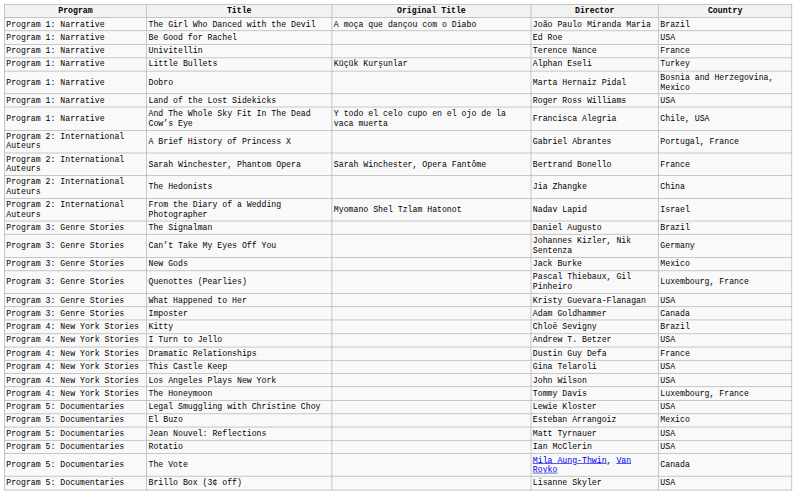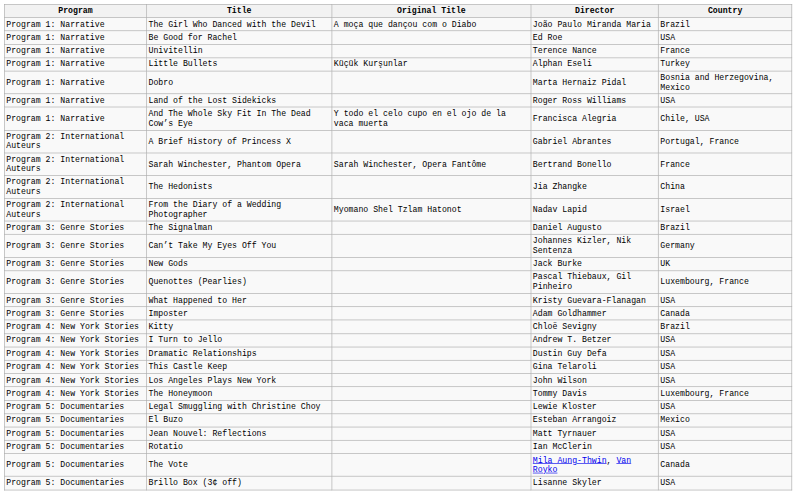New Gods | Country: Mexico -> UK
Dramatic Relationships | Country: France -> USA
